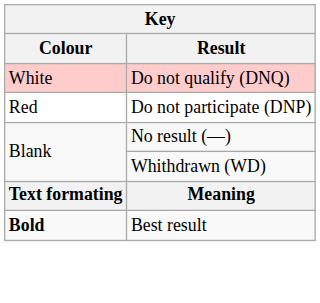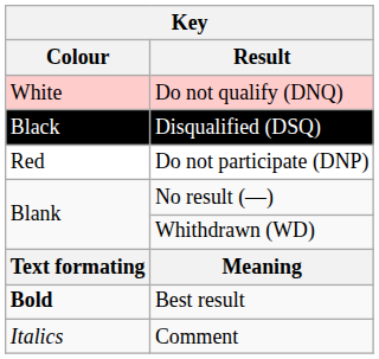+ row: Black | Disqualified (DSQ)
+ row: Italics | Comment
